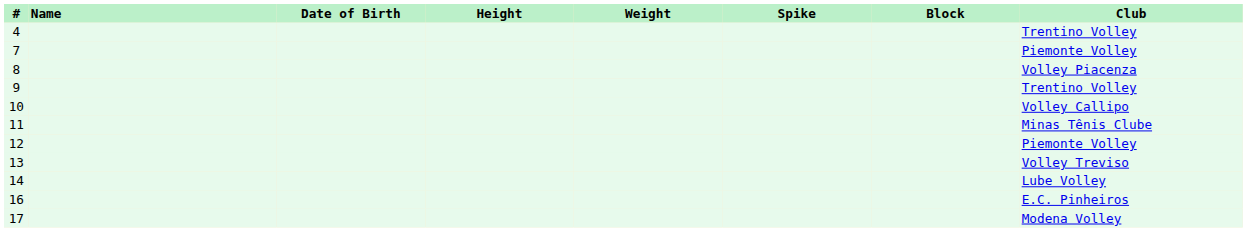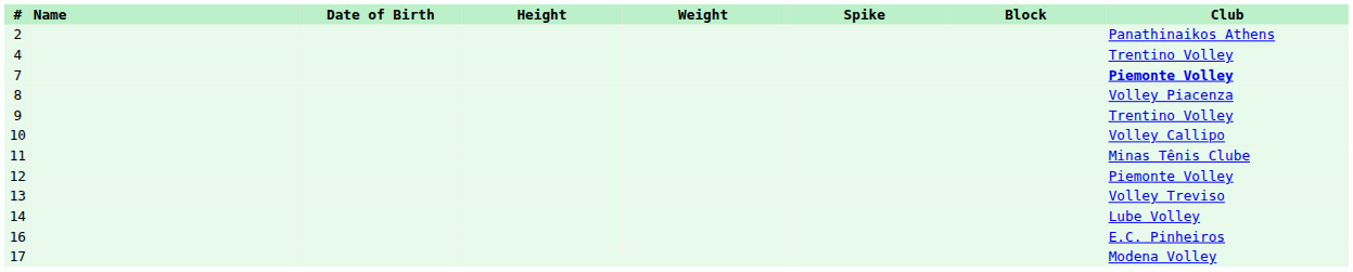+ row: 2 | Panathinaikos Athens
7 | Club: normal -> bold
